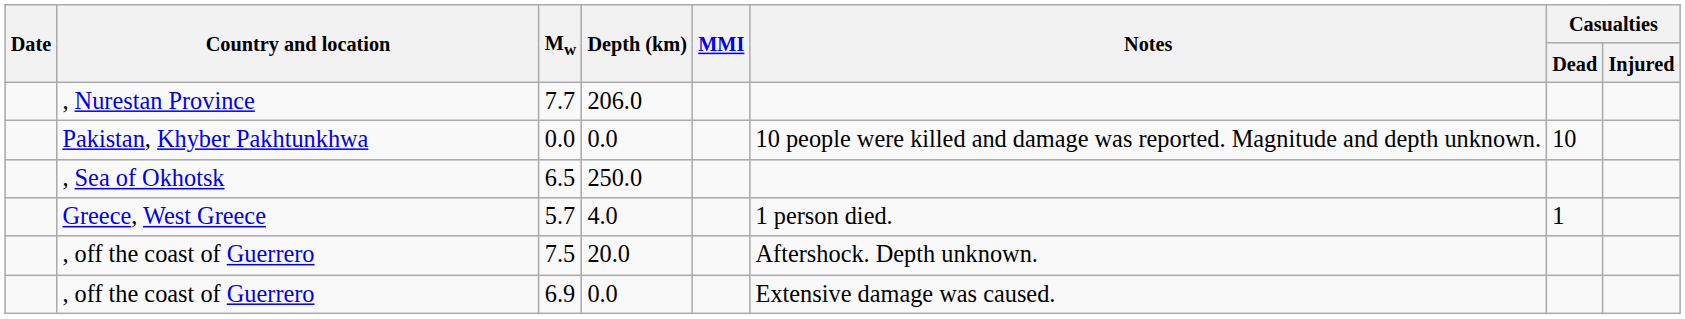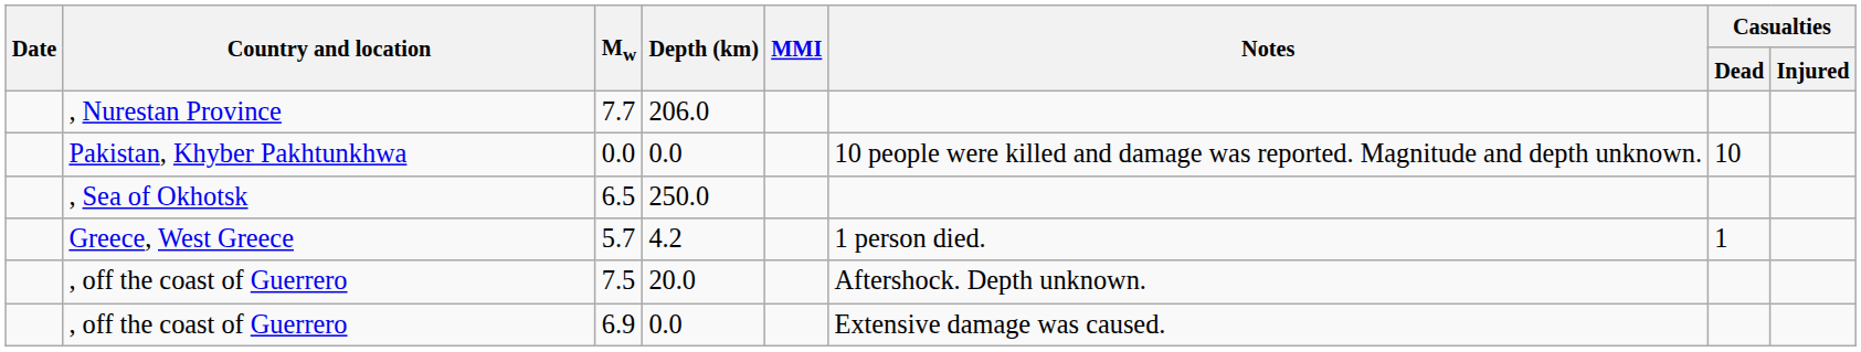5.7 | Depth (km): 4.0 -> 4.2
